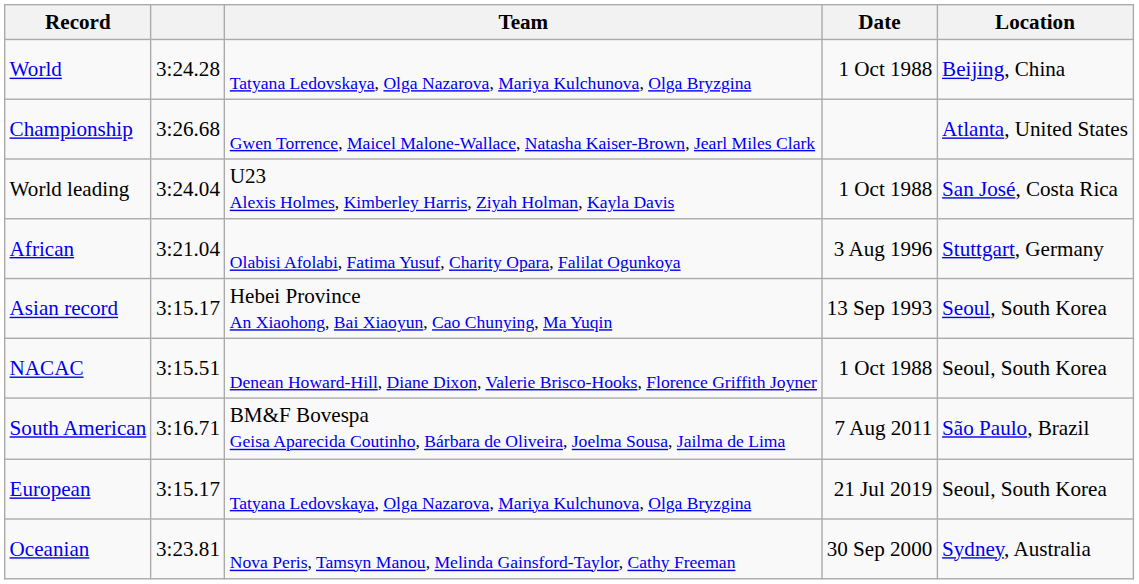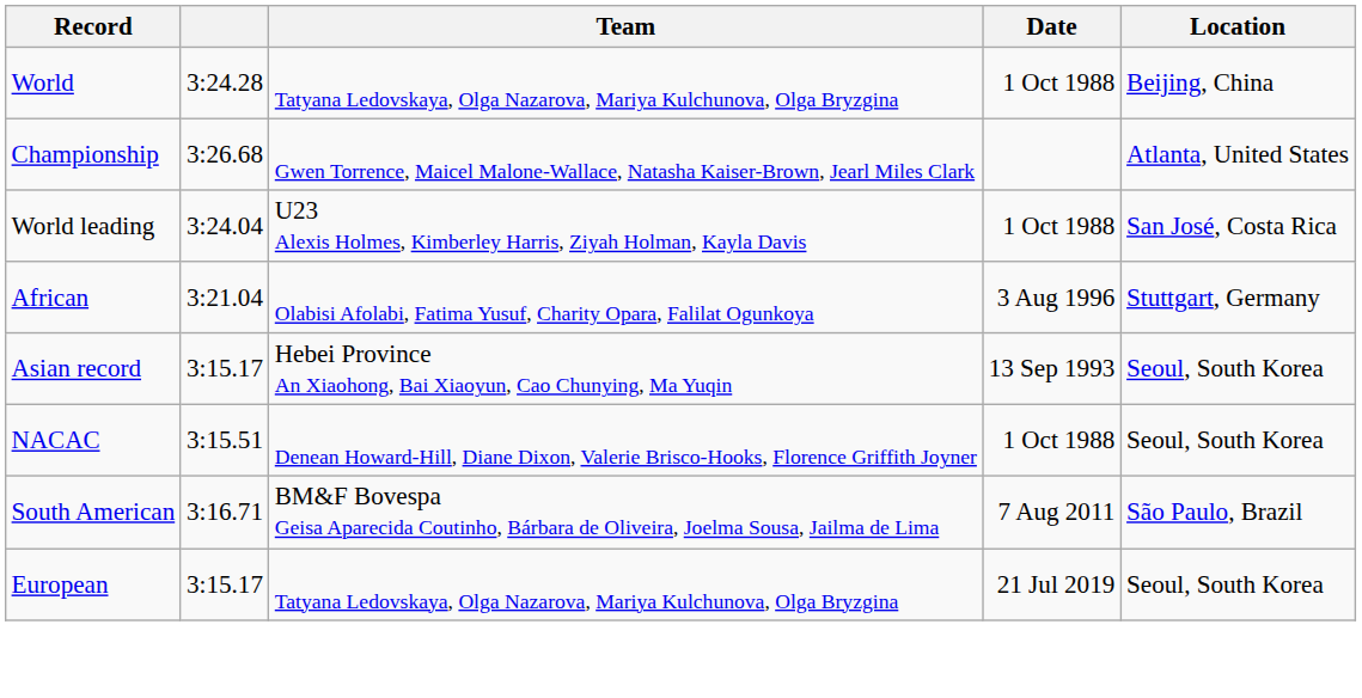- row: Oceanian | 3:23.81 | Nova Peris, Tamsyn Manou, Melinda Gainsford-Taylor, Cathy Freeman | 30 Sep 2000 | Sydney, Australia
